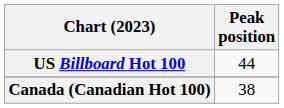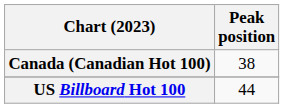rows swapped: Canada (Canadian Hot 100) <-> US Billboard Hot 100
